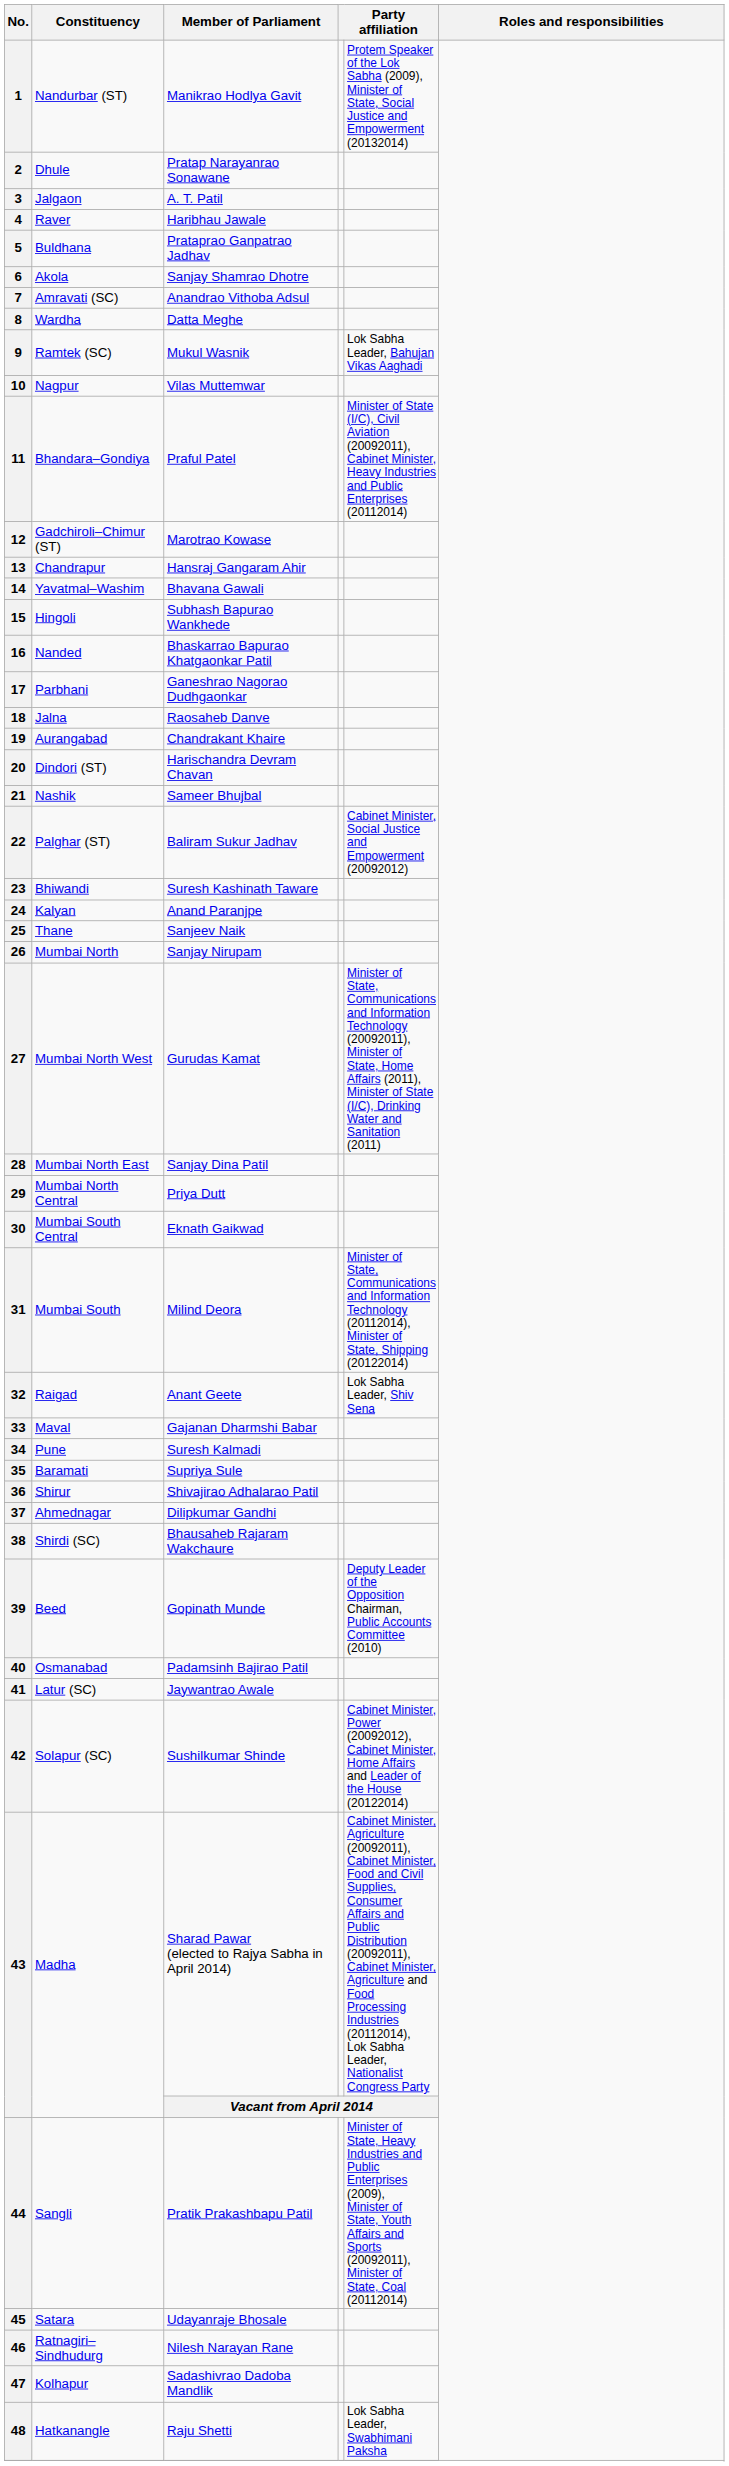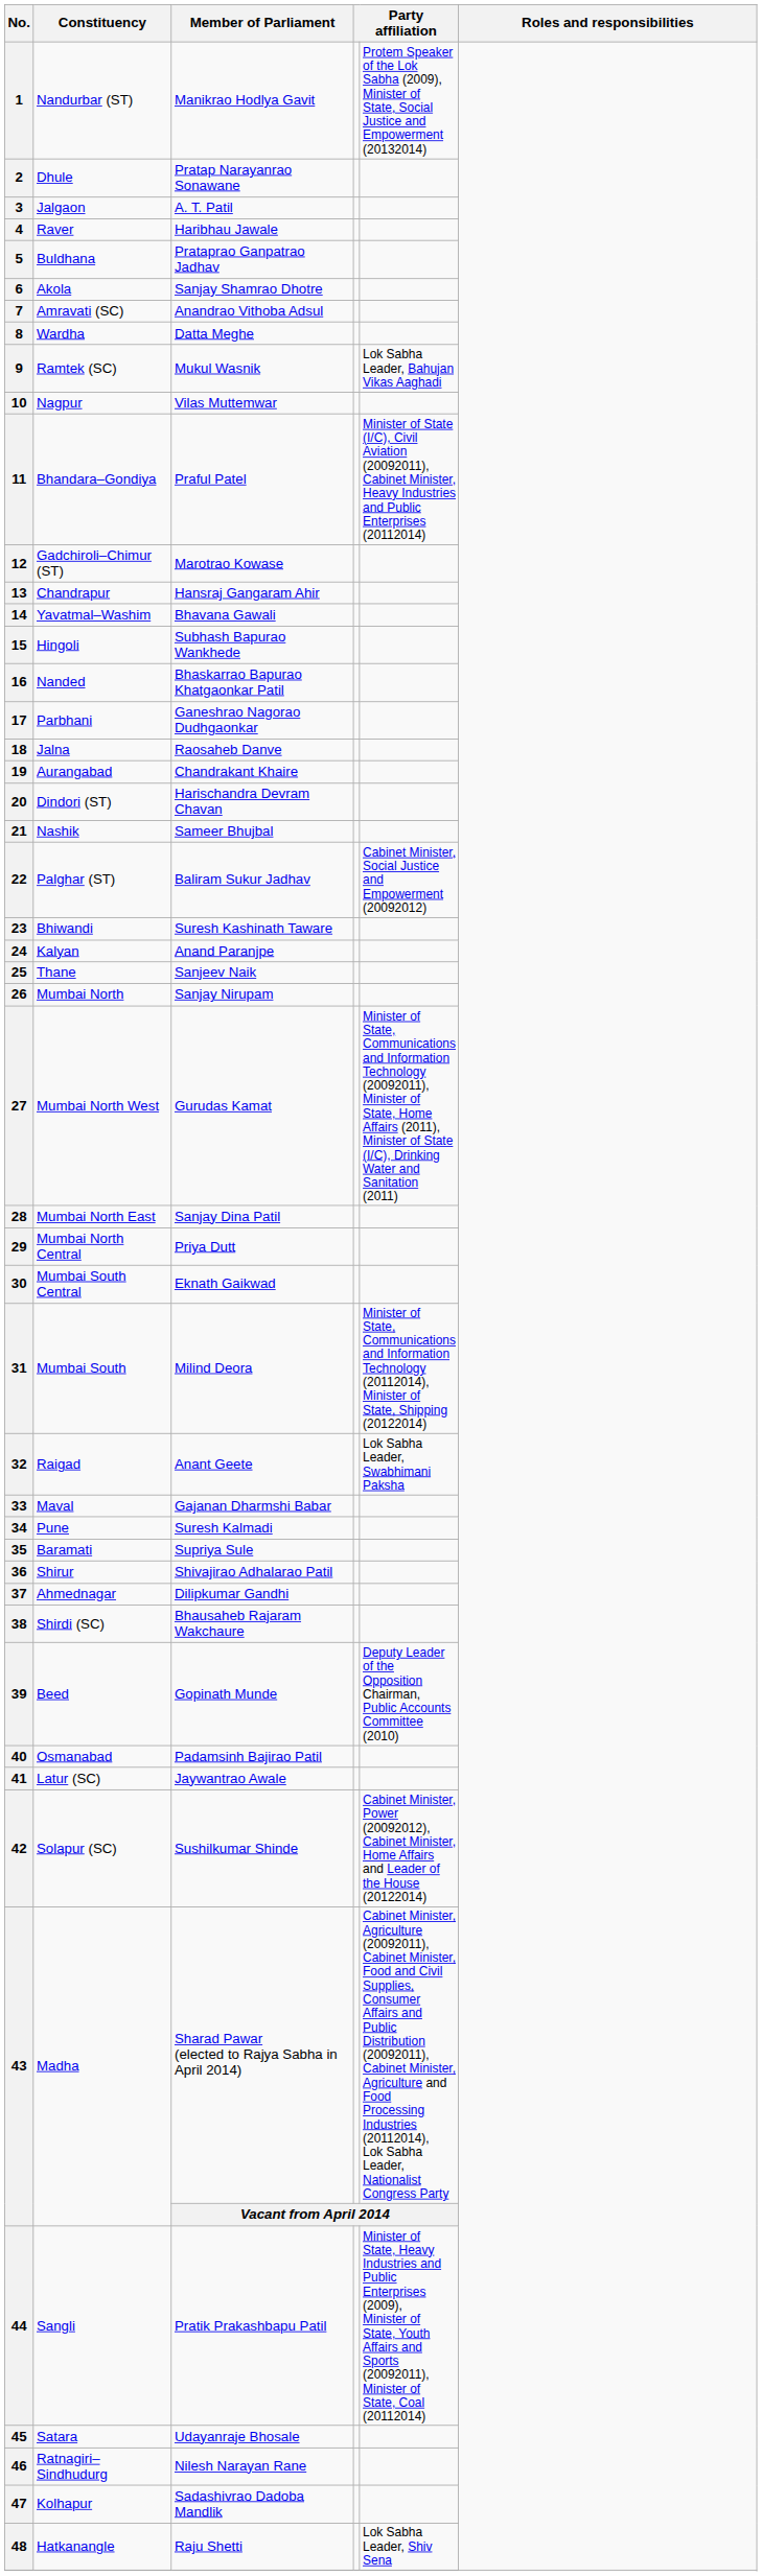Raigad | column 5: Lok Sabha Leader, Shiv Sena -> Lok Sabha Leader, Swabhimani Paksha
Hatkanangle | column 5: Lok Sabha Leader, Swabhimani Paksha -> Lok Sabha Leader, Shiv Sena
